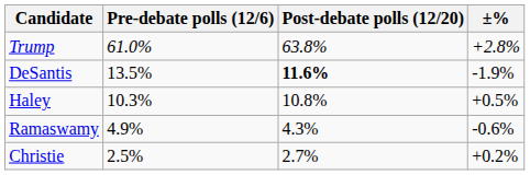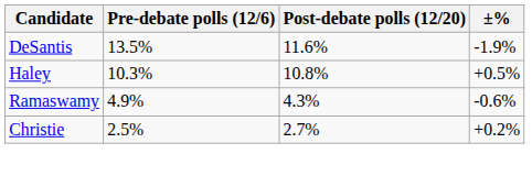- row: Trump | 61.0% | 63.8% | +2.8%
DeSantis | Post-debate polls (12/20): bold -> normal
